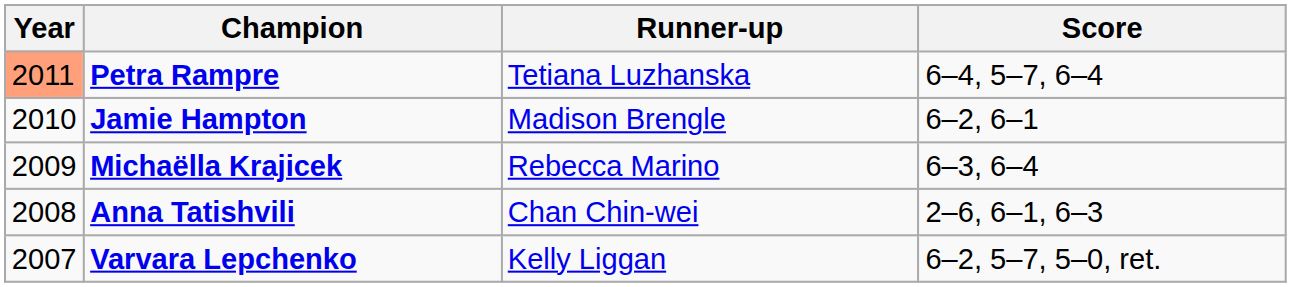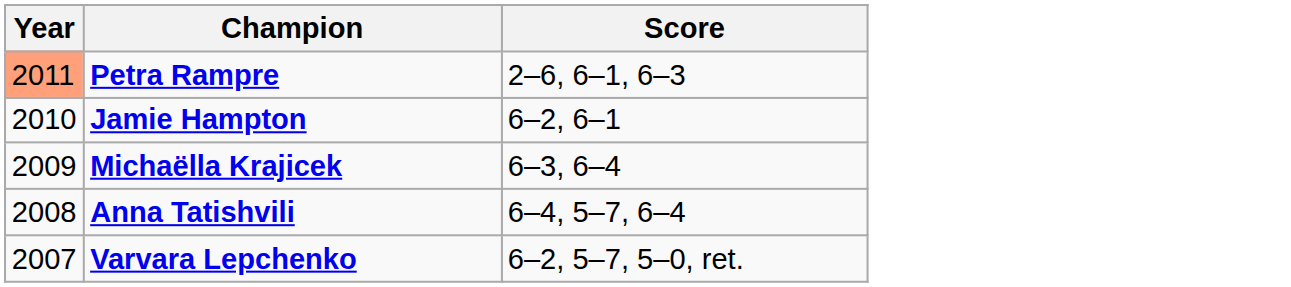- column: Runner-up | Tetiana Luzhanska | Madison Brengle | Rebecca Marino | Chan Chin-wei | Kelly Liggan
Petra Rampre | Score: 6–4, 5–7, 6–4 -> 2–6, 6–1, 6–3
Anna Tatishvili | Score: 2–6, 6–1, 6–3 -> 6–4, 5–7, 6–4
